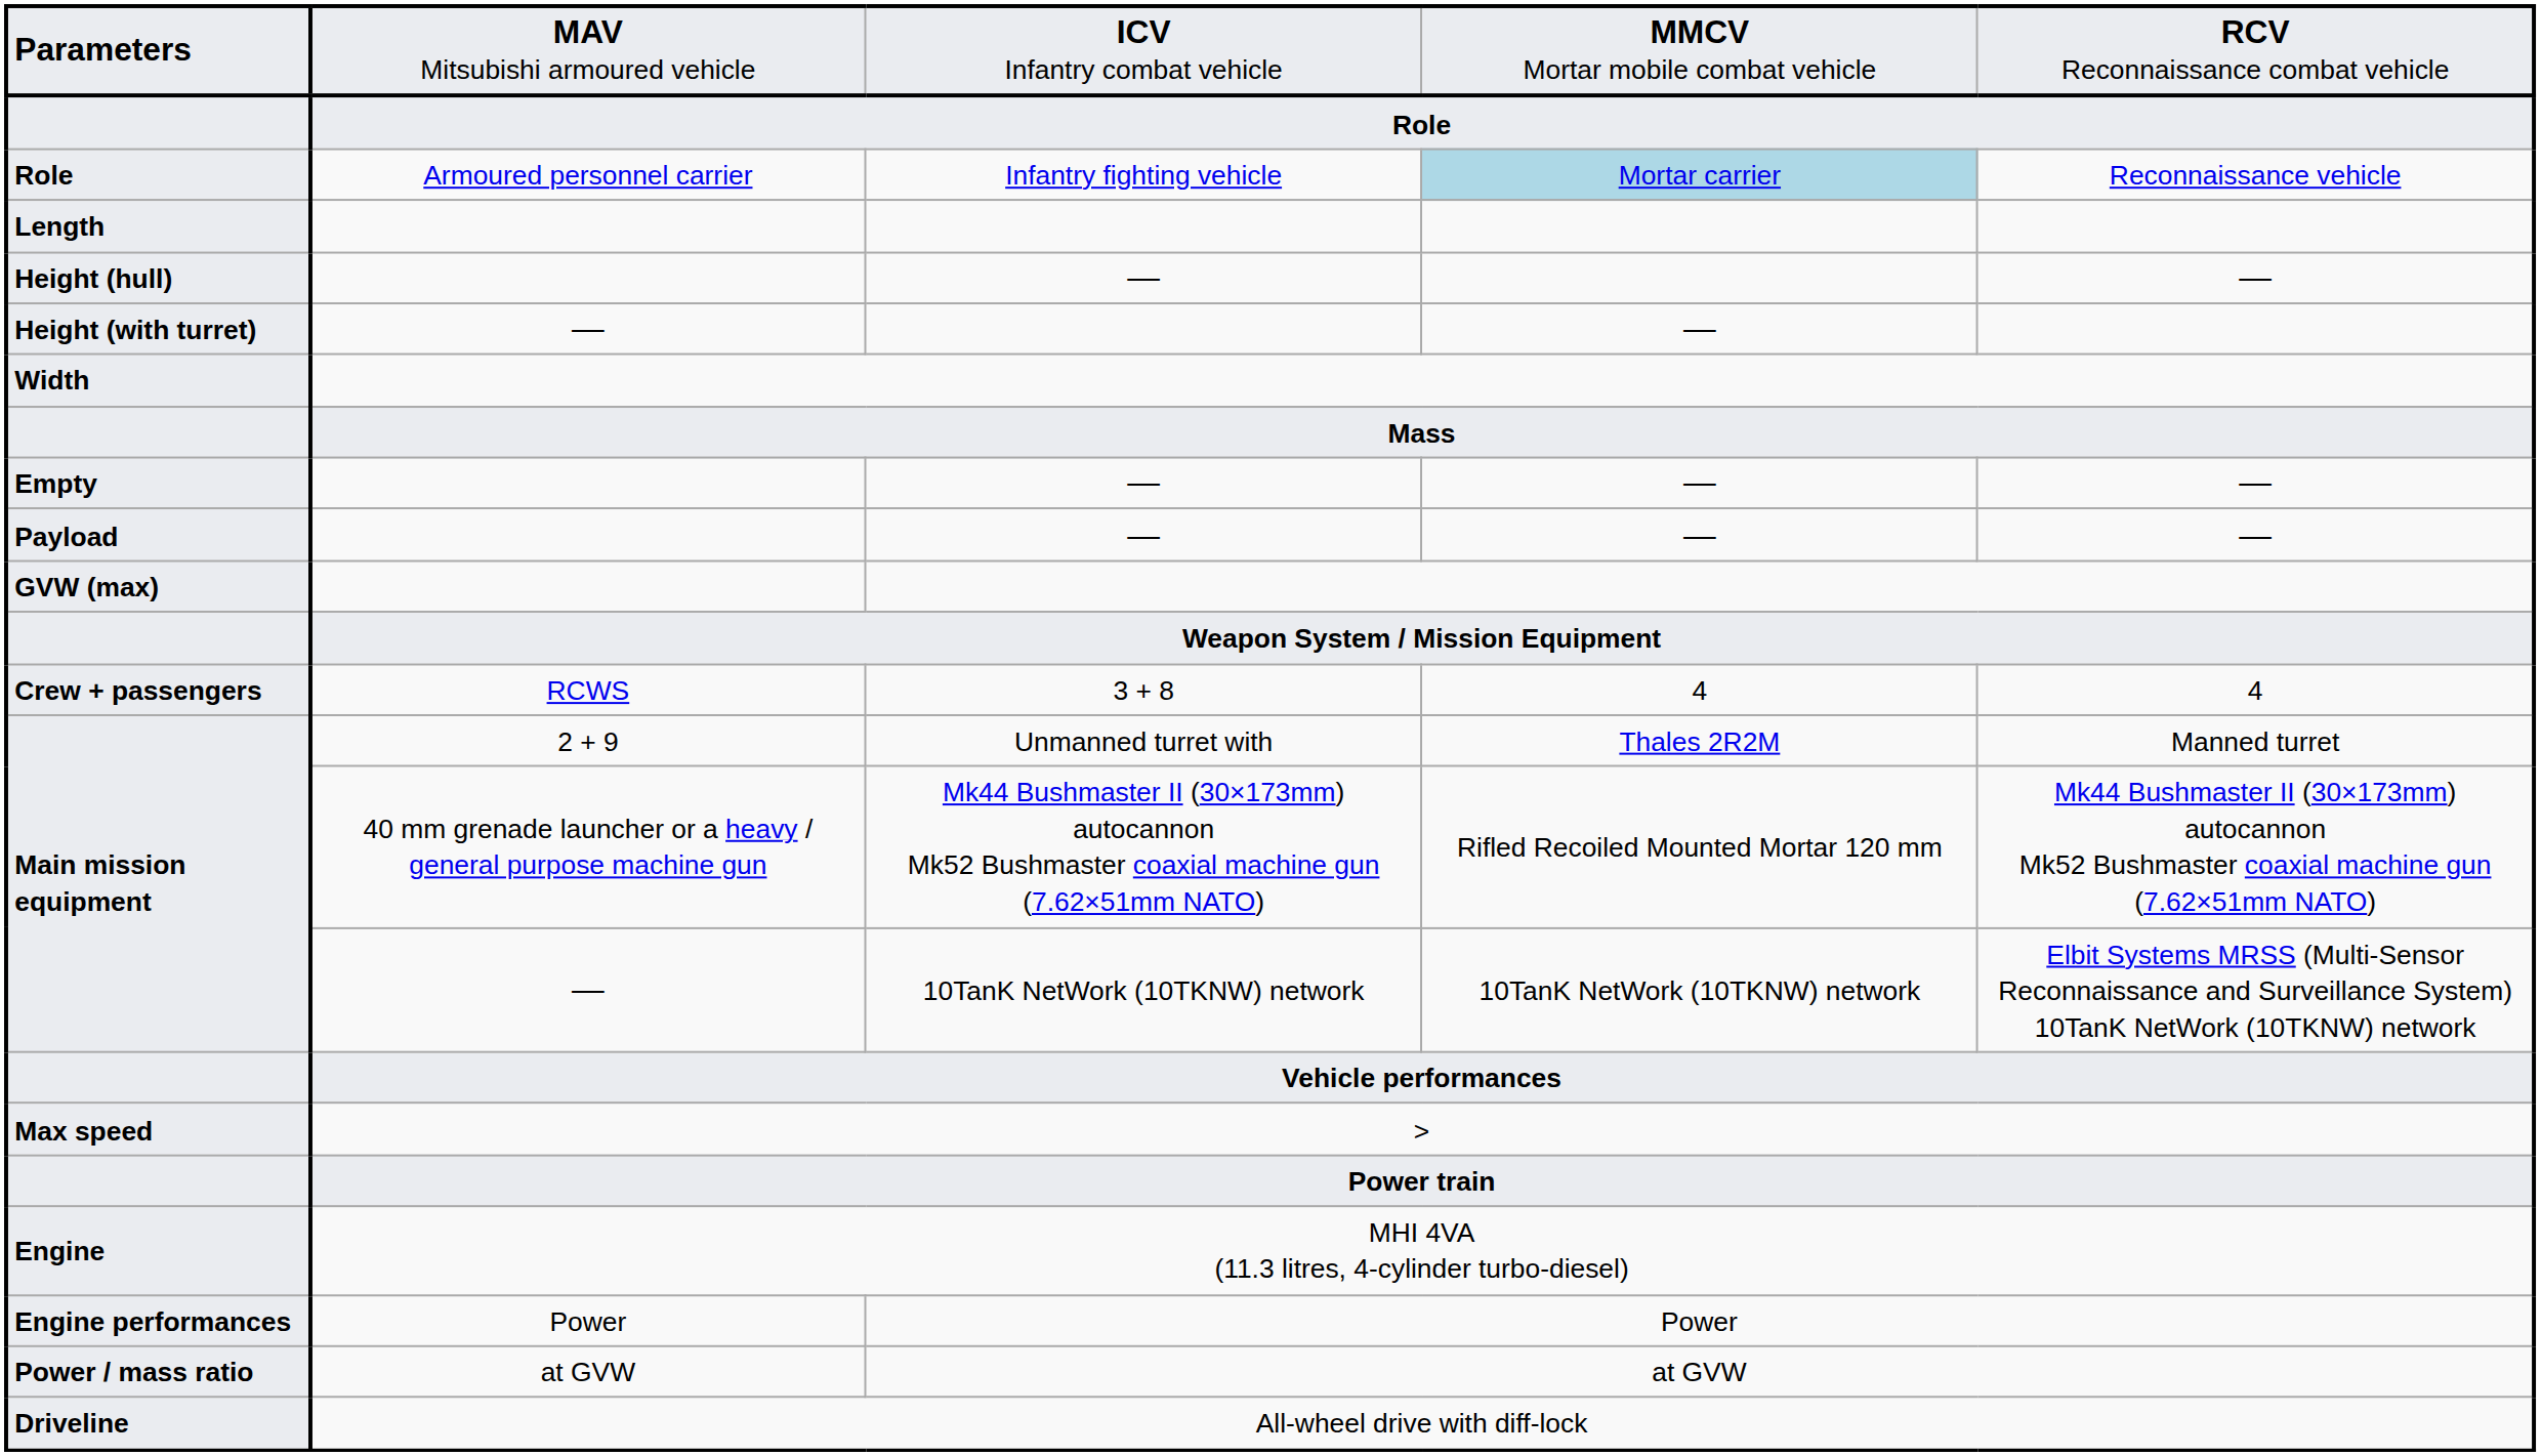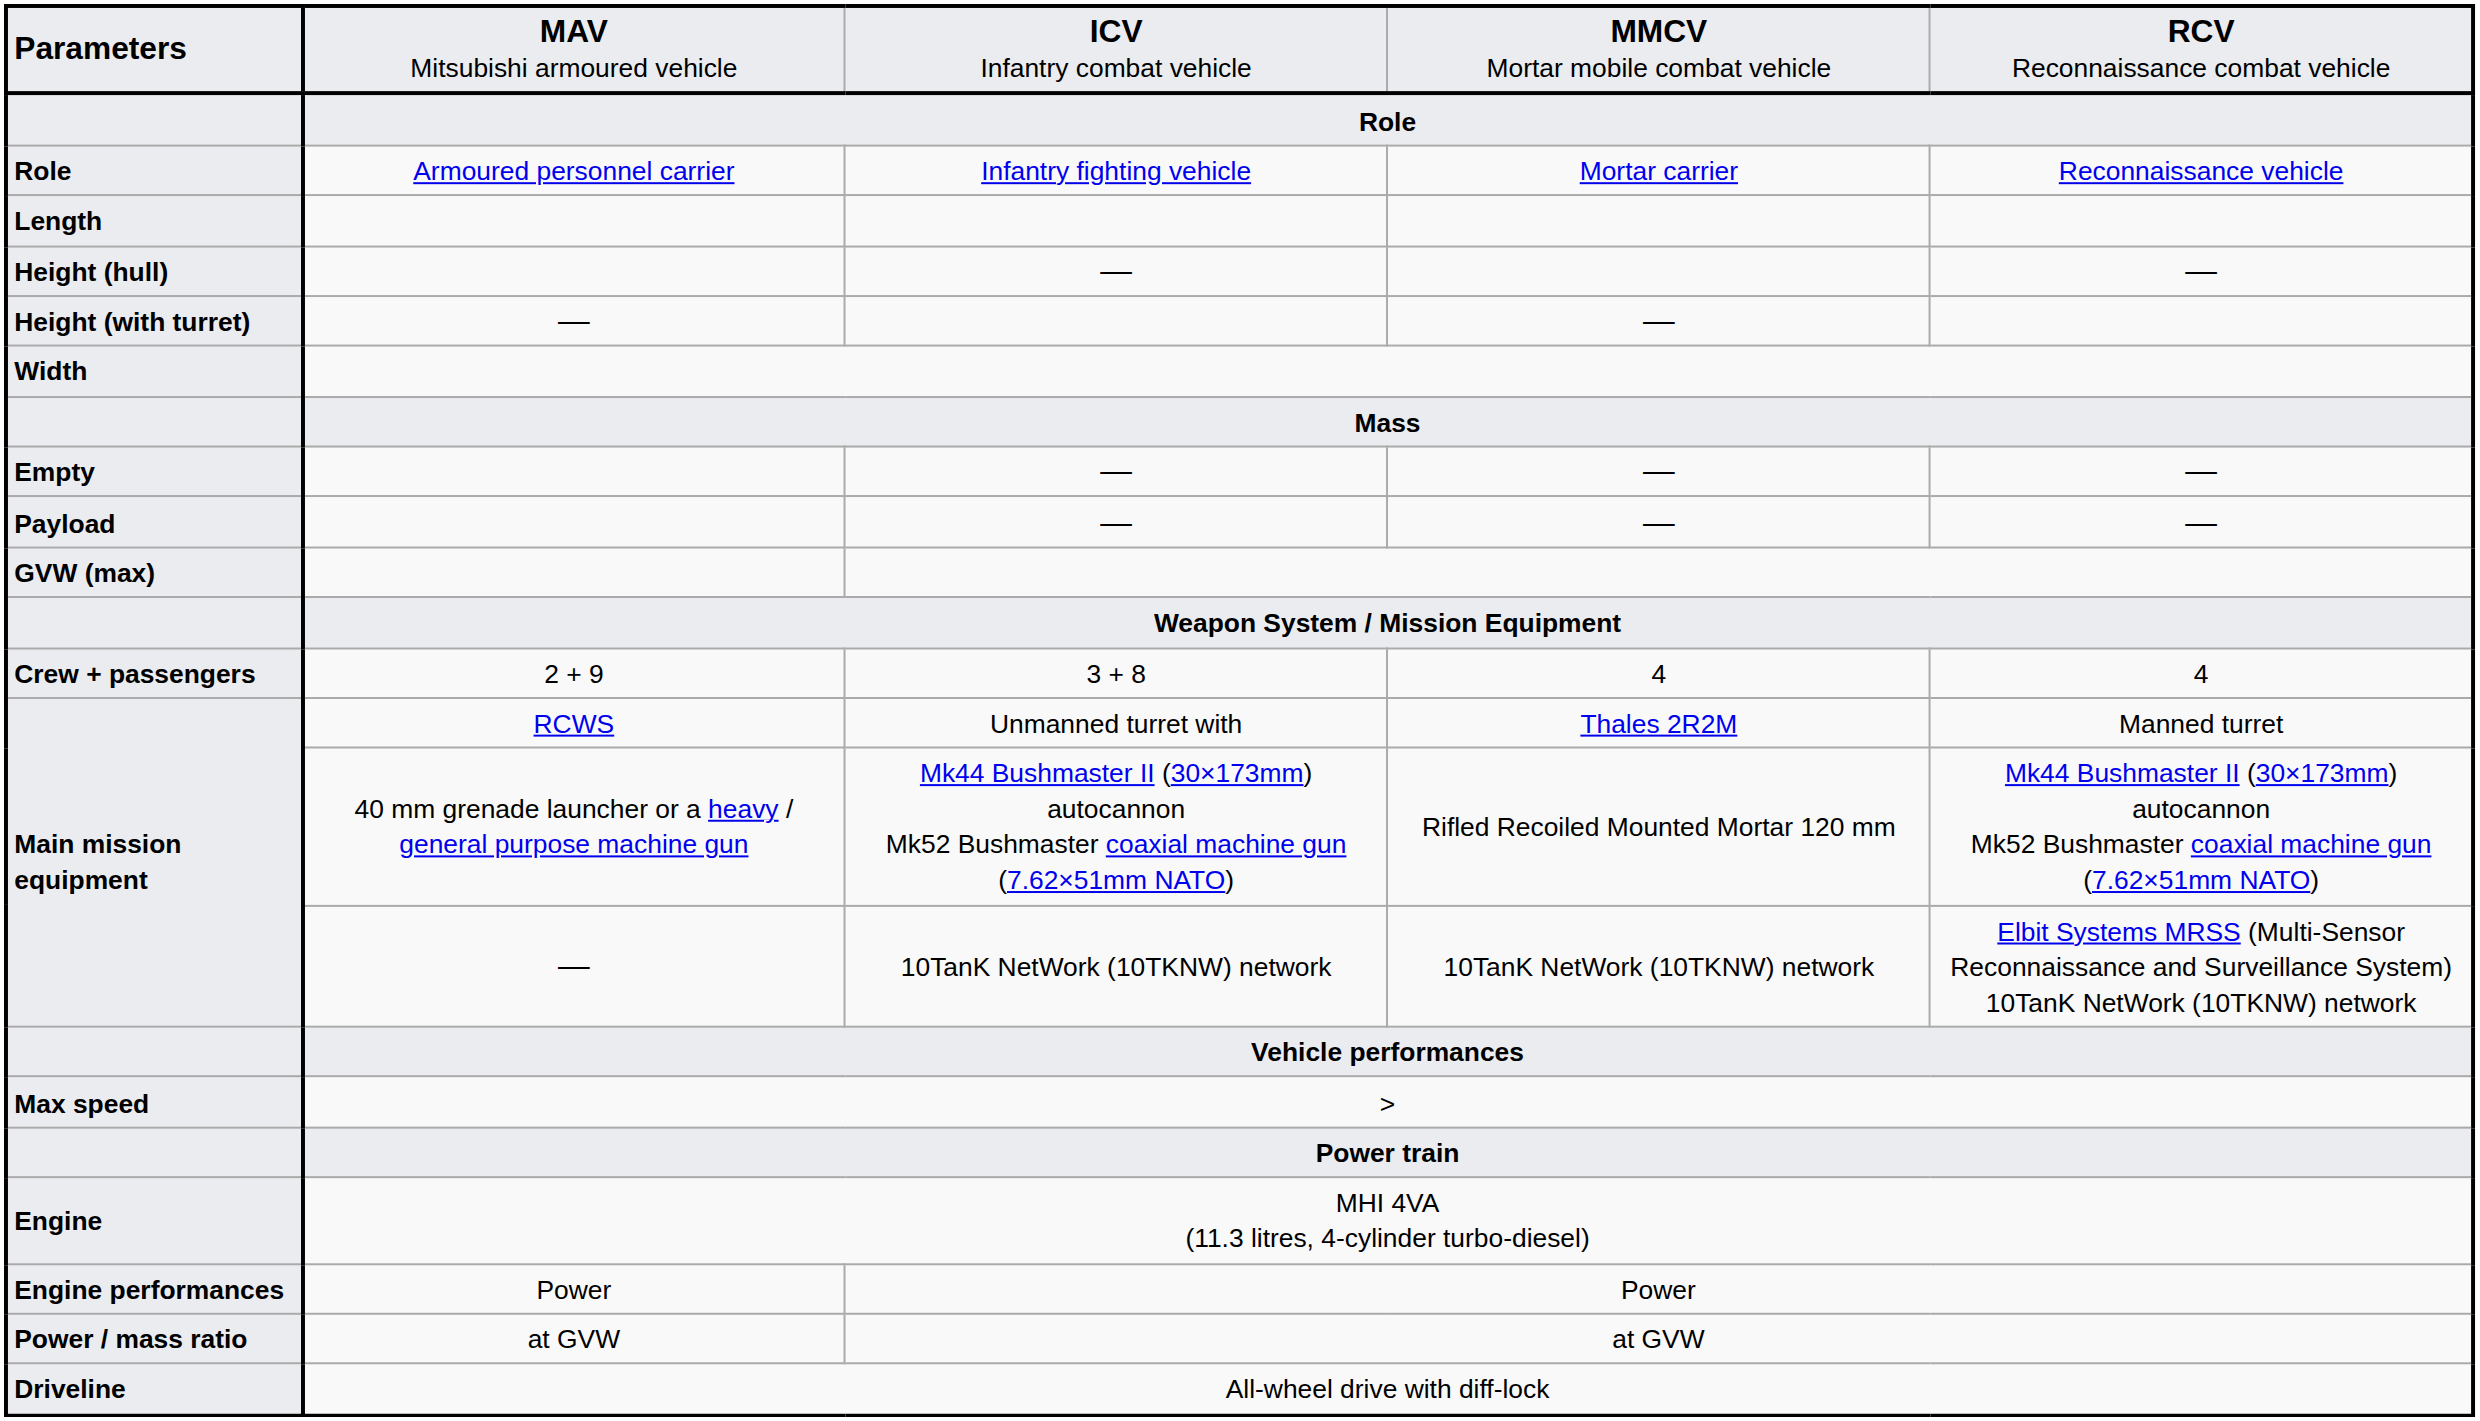Infantry fighting vehicle | column 4: lightblue background -> no background
3 + 8 | column 2: RCWS -> 2 + 9
Unmanned turret with | column 2: 2 + 9 -> RCWS
